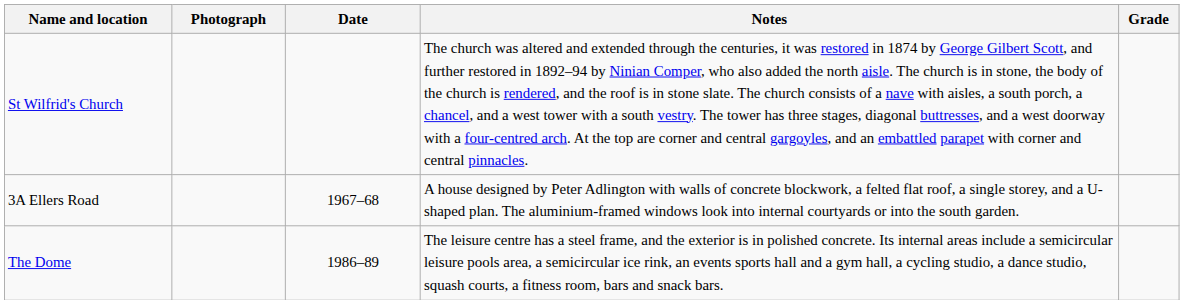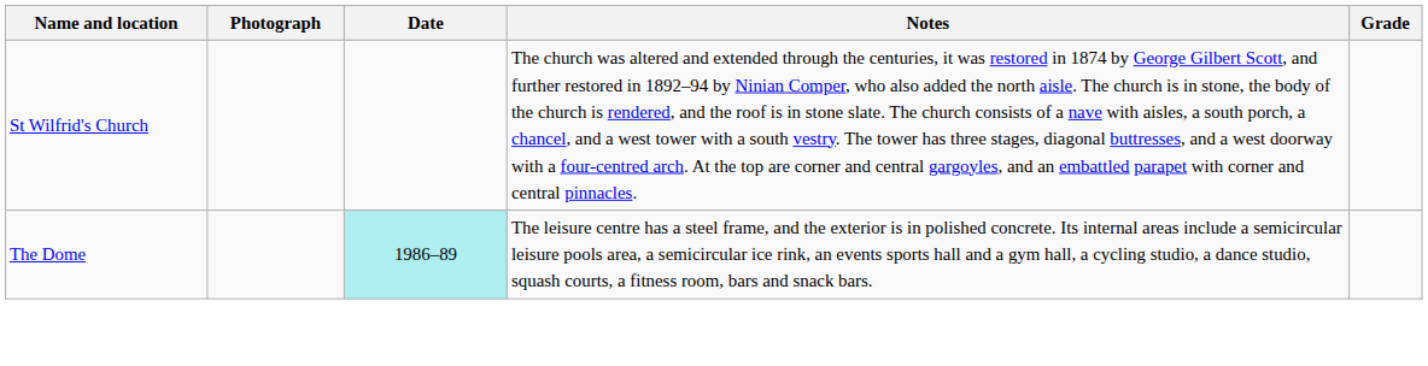- row: 3A Ellers Road | 1967–68 | A house designed by Peter Adlington with walls of concrete blockwork, a felted flat roof, a single storey, and a U-shaped plan. The aluminium-framed windows look into internal courtyards or into the south garden.
The Dome | Date: no background -> paleturquoise background
